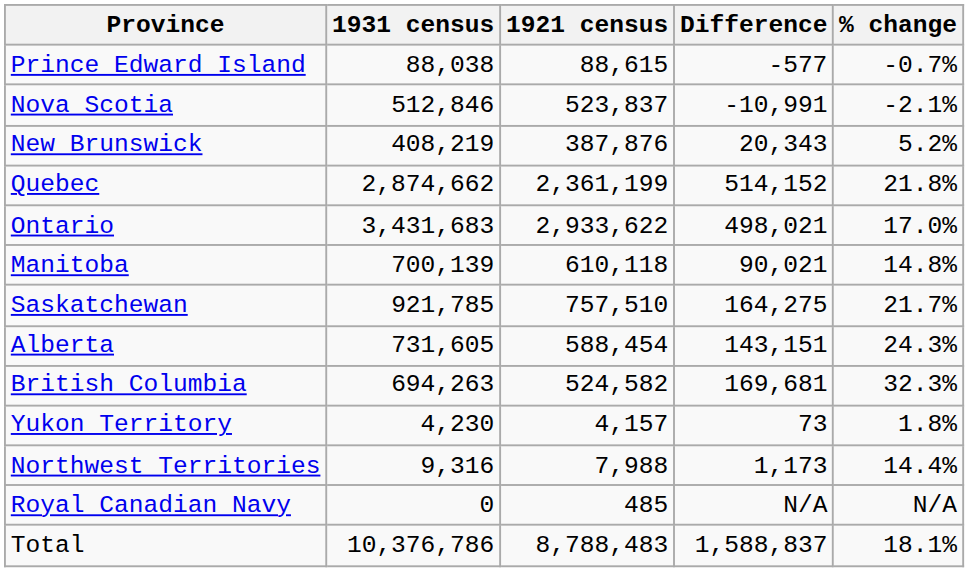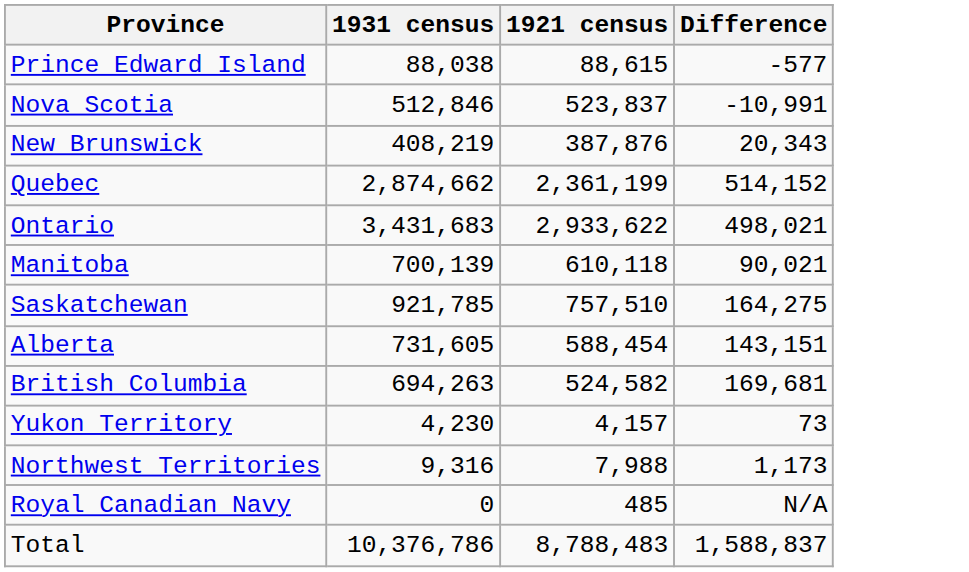- column: % change | -0.7% | -2.1% | 5.2% | 21.8% | 17.0% | 14.8% | 21.7% | 24.3% | 32.3% | 1.8% | 14.4% | N/A | 18.1%
